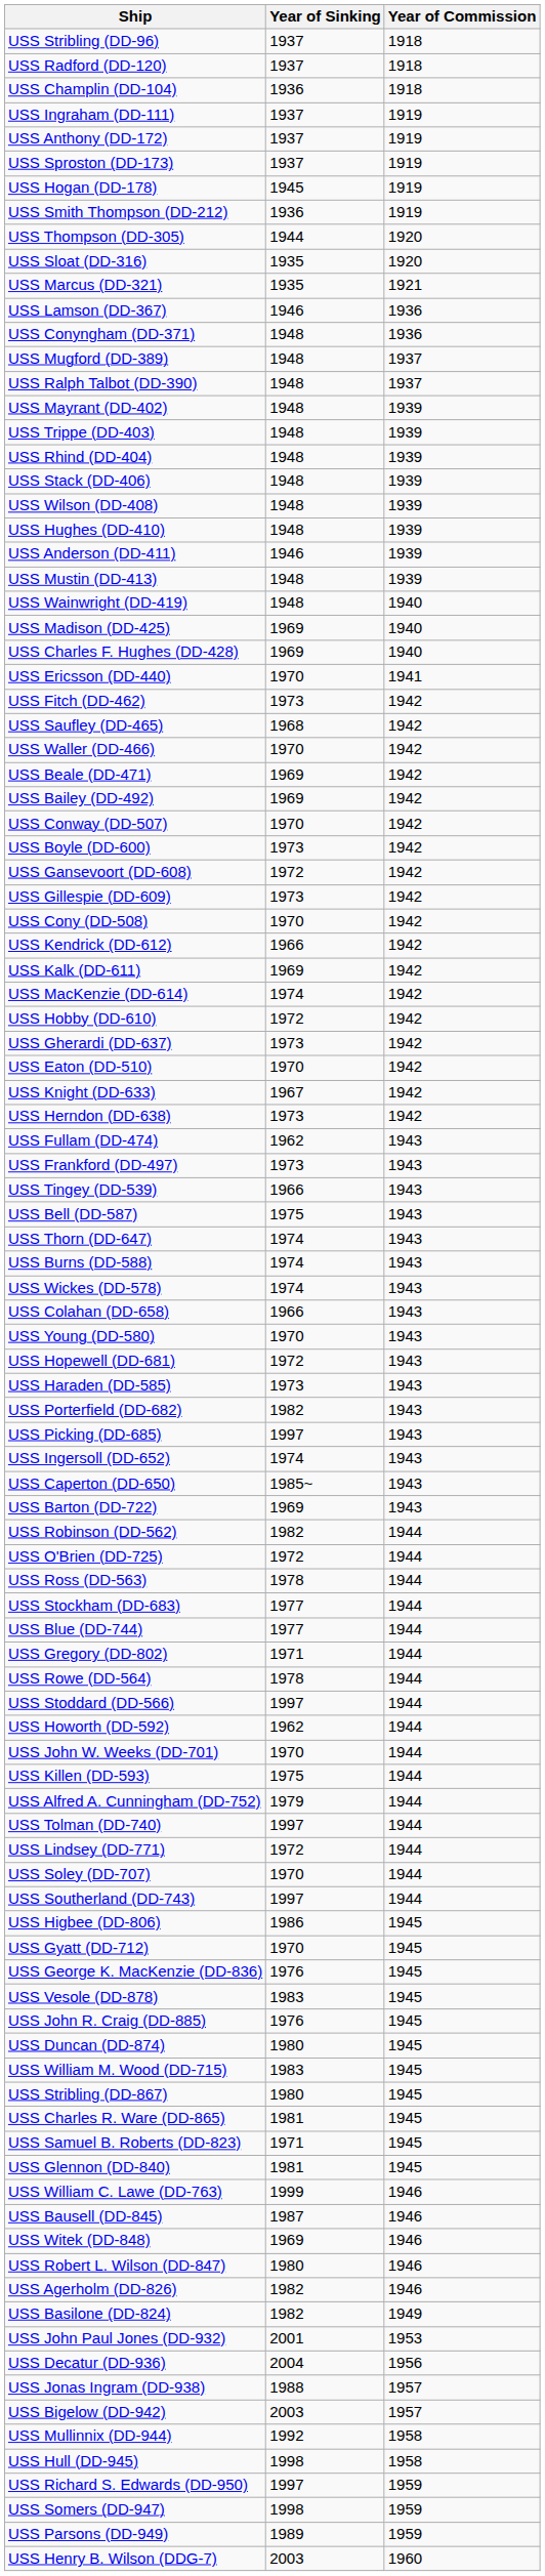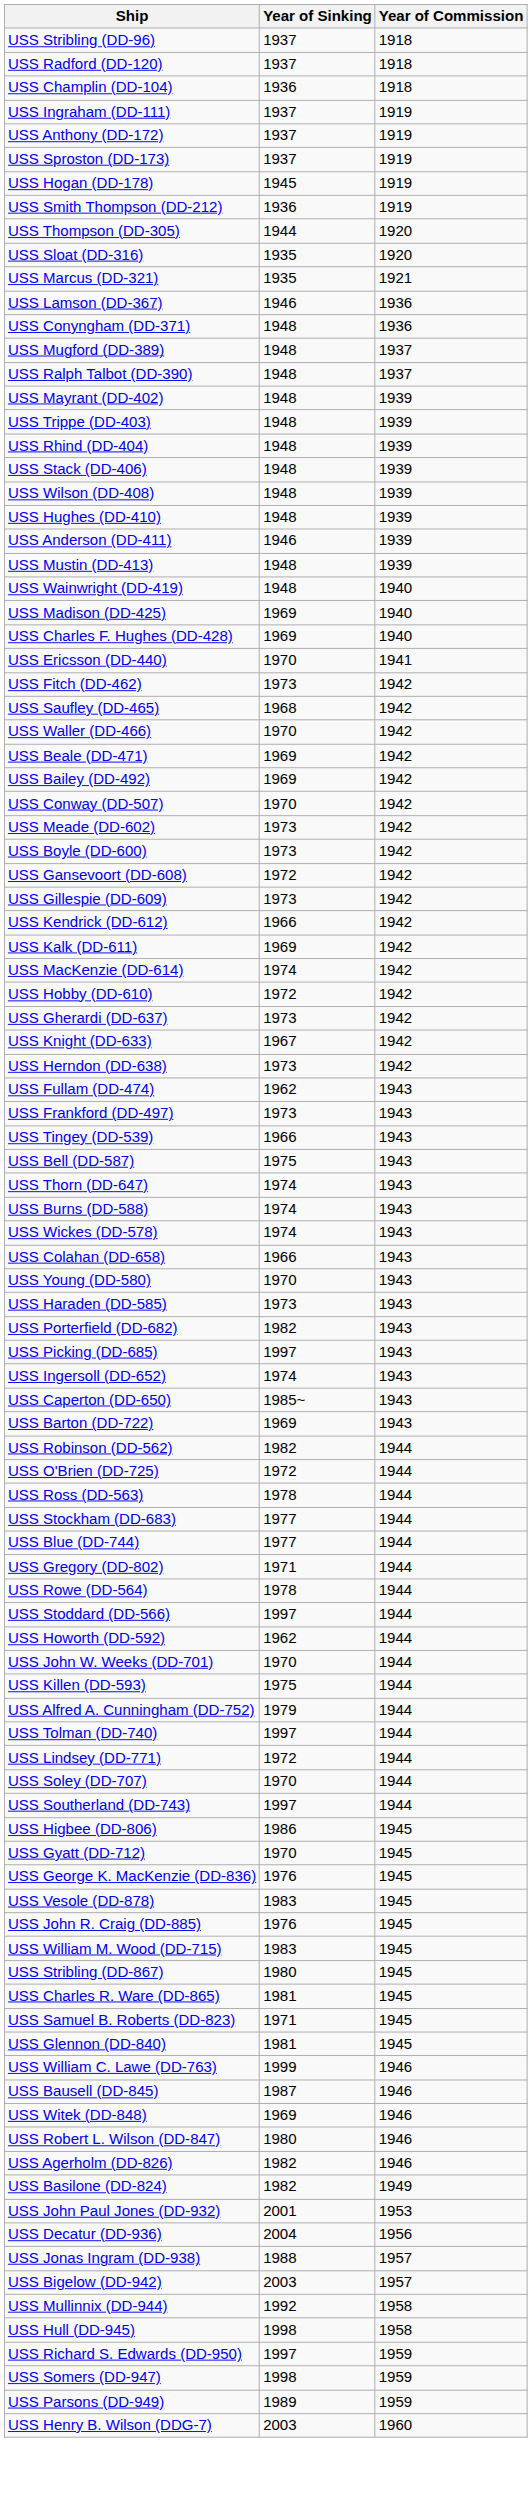+ row: USS Meade (DD-602) | 1973 | 1942
- row: USS Cony (DD-508) | 1970 | 1942
- row: USS Eaton (DD-510) | 1970 | 1942
- row: USS Hopewell (DD-681) | 1972 | 1943
- row: USS Duncan (DD-874) | 1980 | 1945
